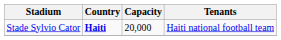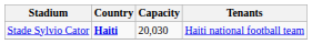Stade Sylvio Cator | Capacity: 20,000 -> 20,030
